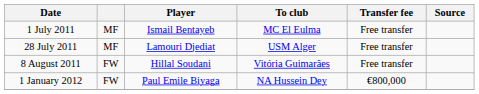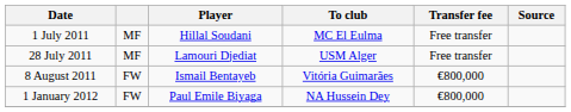1 July 2011 | Player: Ismail Bentayeb -> Hillal Soudani
8 August 2011 | Player: Hillal Soudani -> Ismail Bentayeb
8 August 2011 | Transfer fee: Free transfer -> €800,000
